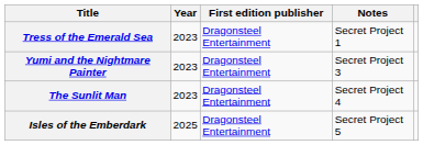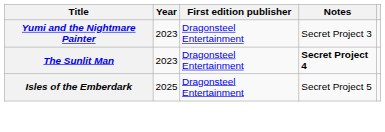- row: Tress of the Emerald Sea | 2023 | Dragonsteel Entertainment | Secret Project 1
The Sunlit Man | Notes: normal -> bold
